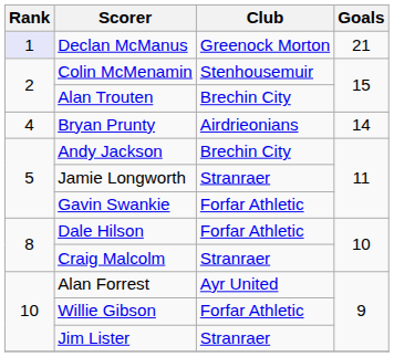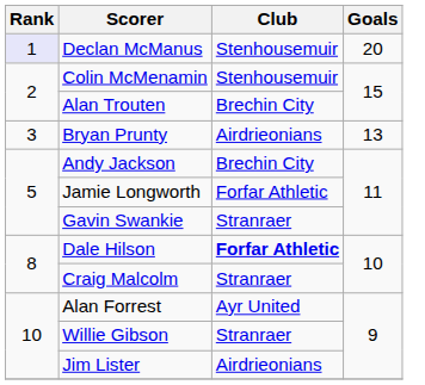Declan McManus | Club: Greenock Morton -> Stenhousemuir
Declan McManus | Goals: 21 -> 20
Bryan Prunty | Rank: 4 -> 3
Bryan Prunty | Goals: 14 -> 13
Jamie Longworth | Club: Stranraer -> Forfar Athletic
Gavin Swankie | Club: Forfar Athletic -> Stranraer
Dale Hilson | Club: normal -> bold
Willie Gibson | Club: Forfar Athletic -> Stranraer
Jim Lister | Club: Stranraer -> Airdrieonians
